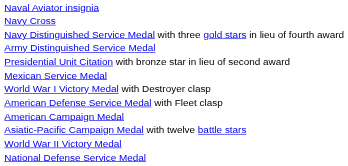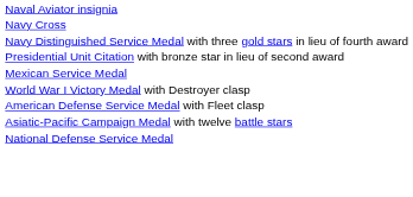- row: Army Distinguished Service Medal
- row: American Campaign Medal
- row: World War II Victory Medal
